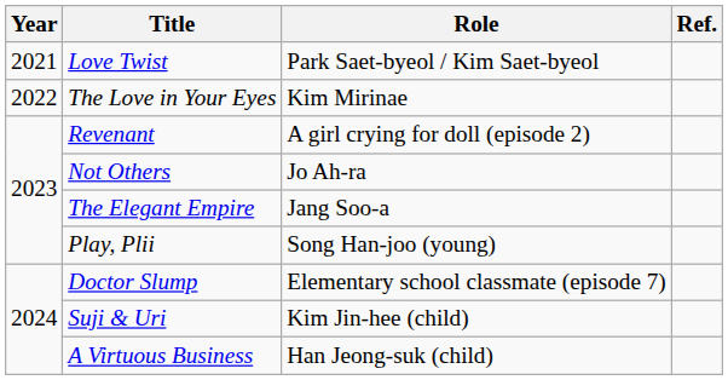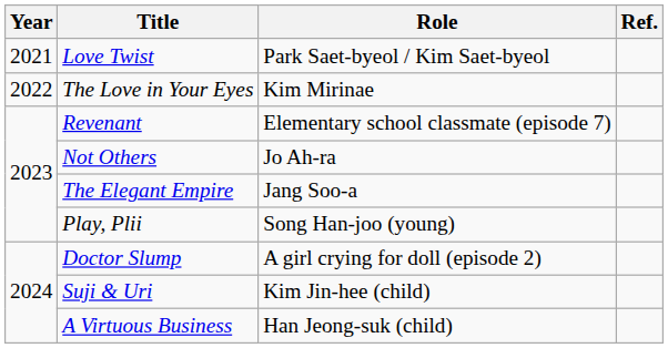Revenant | Role: A girl crying for doll (episode 2) -> Elementary school classmate (episode 7)
Doctor Slump | Role: Elementary school classmate (episode 7) -> A girl crying for doll (episode 2)
